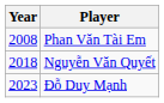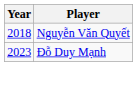- row: 2008 | Phan Văn Tài Em
